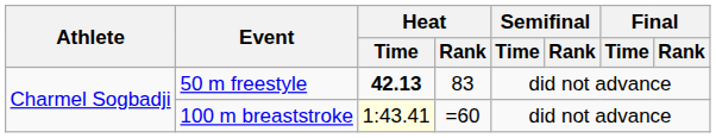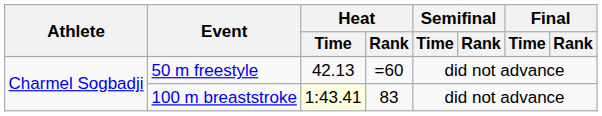50 m freestyle | Heat / Time: bold -> normal
50 m freestyle | Heat / Rank: 83 -> =60
100 m breaststroke | Heat / Rank: =60 -> 83
